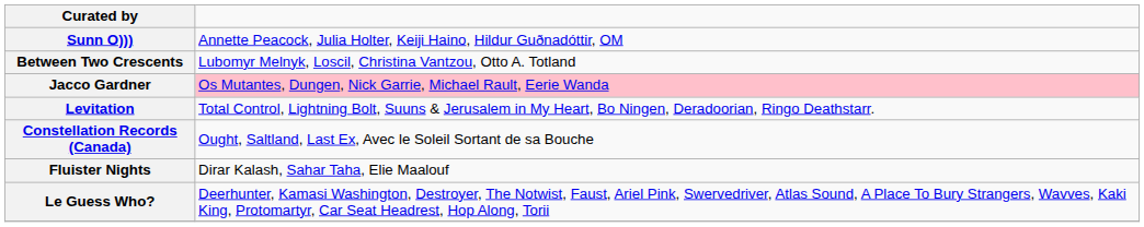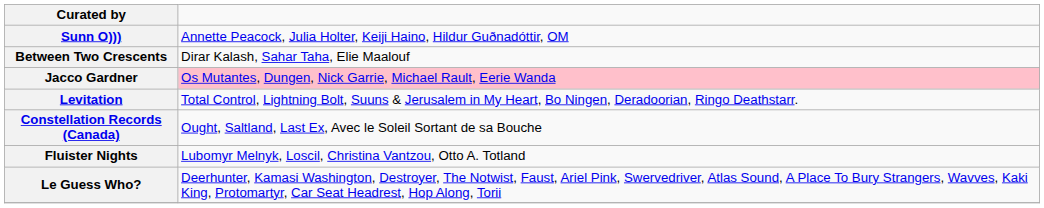Between Two Crescents | column 2: Lubomyr Melnyk, Loscil, Christina Vantzou, Otto A. Totland -> Dirar Kalash, Sahar Taha, Elie Maalouf
Fluister Nights | column 2: Dirar Kalash, Sahar Taha, Elie Maalouf -> Lubomyr Melnyk, Loscil, Christina Vantzou, Otto A. Totland
